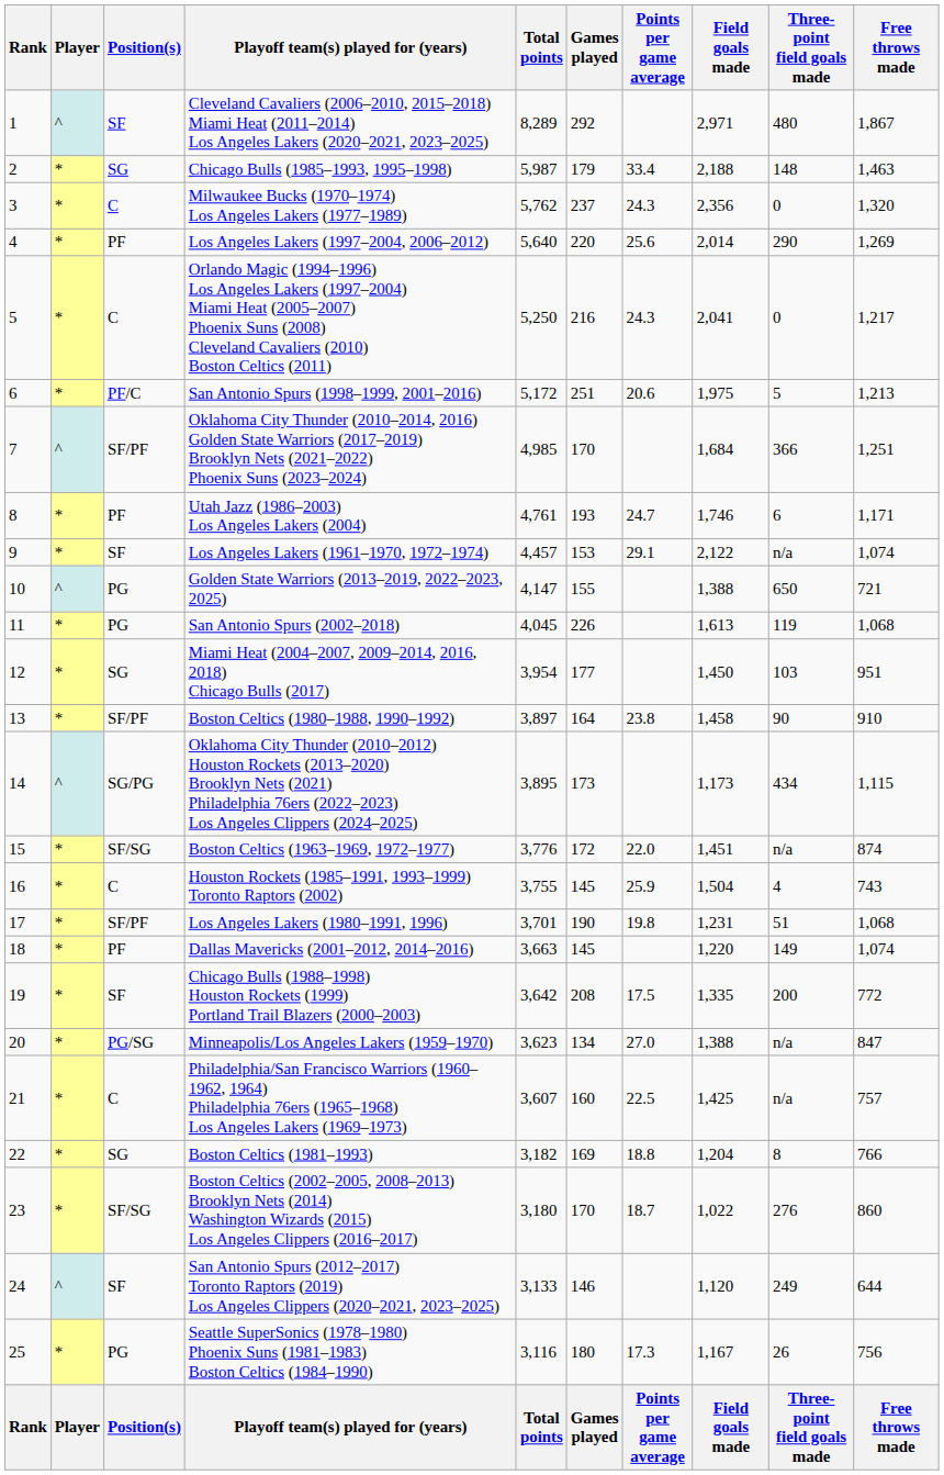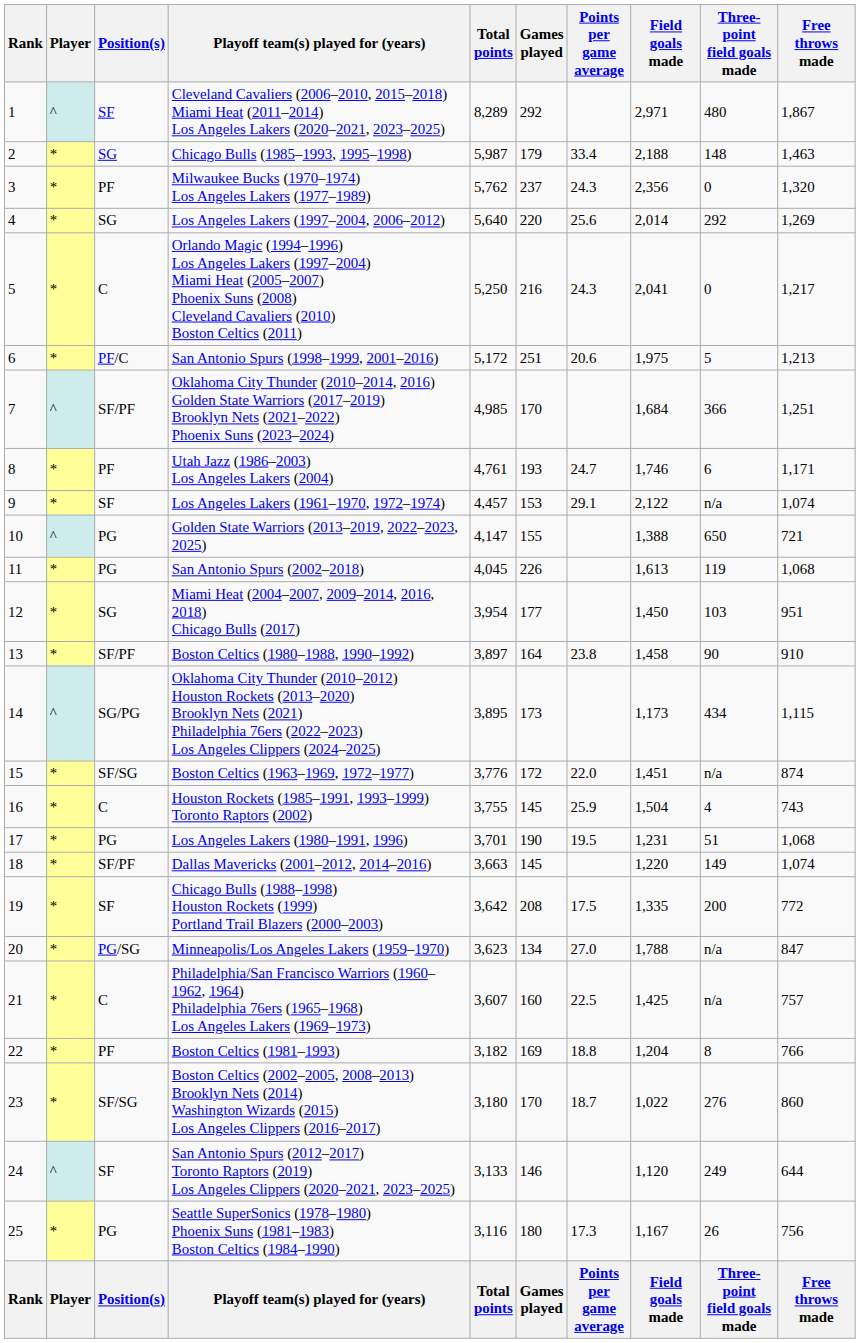Milwaukee Bucks (1970–1974) Los Angeles Lakers (1977–1989) | Position(s): C -> PF
Los Angeles Lakers (1997–2004, 2006–2012) | Position(s): PF -> SG
Los Angeles Lakers (1997–2004, 2006–2012) | Three-point field goals made: 290 -> 292
Los Angeles Lakers (1980–1991, 1996) | Position(s): SF/PF -> PG
Los Angeles Lakers (1980–1991, 1996) | Points per game average: 19.8 -> 19.5
Dallas Mavericks (2001–2012, 2014–2016) | Position(s): PF -> SF/PF
Minneapolis/Los Angeles Lakers (1959–1970) | Field goals made: 1,388 -> 1,788
Boston Celtics (1981–1993) | Position(s): SG -> PF
